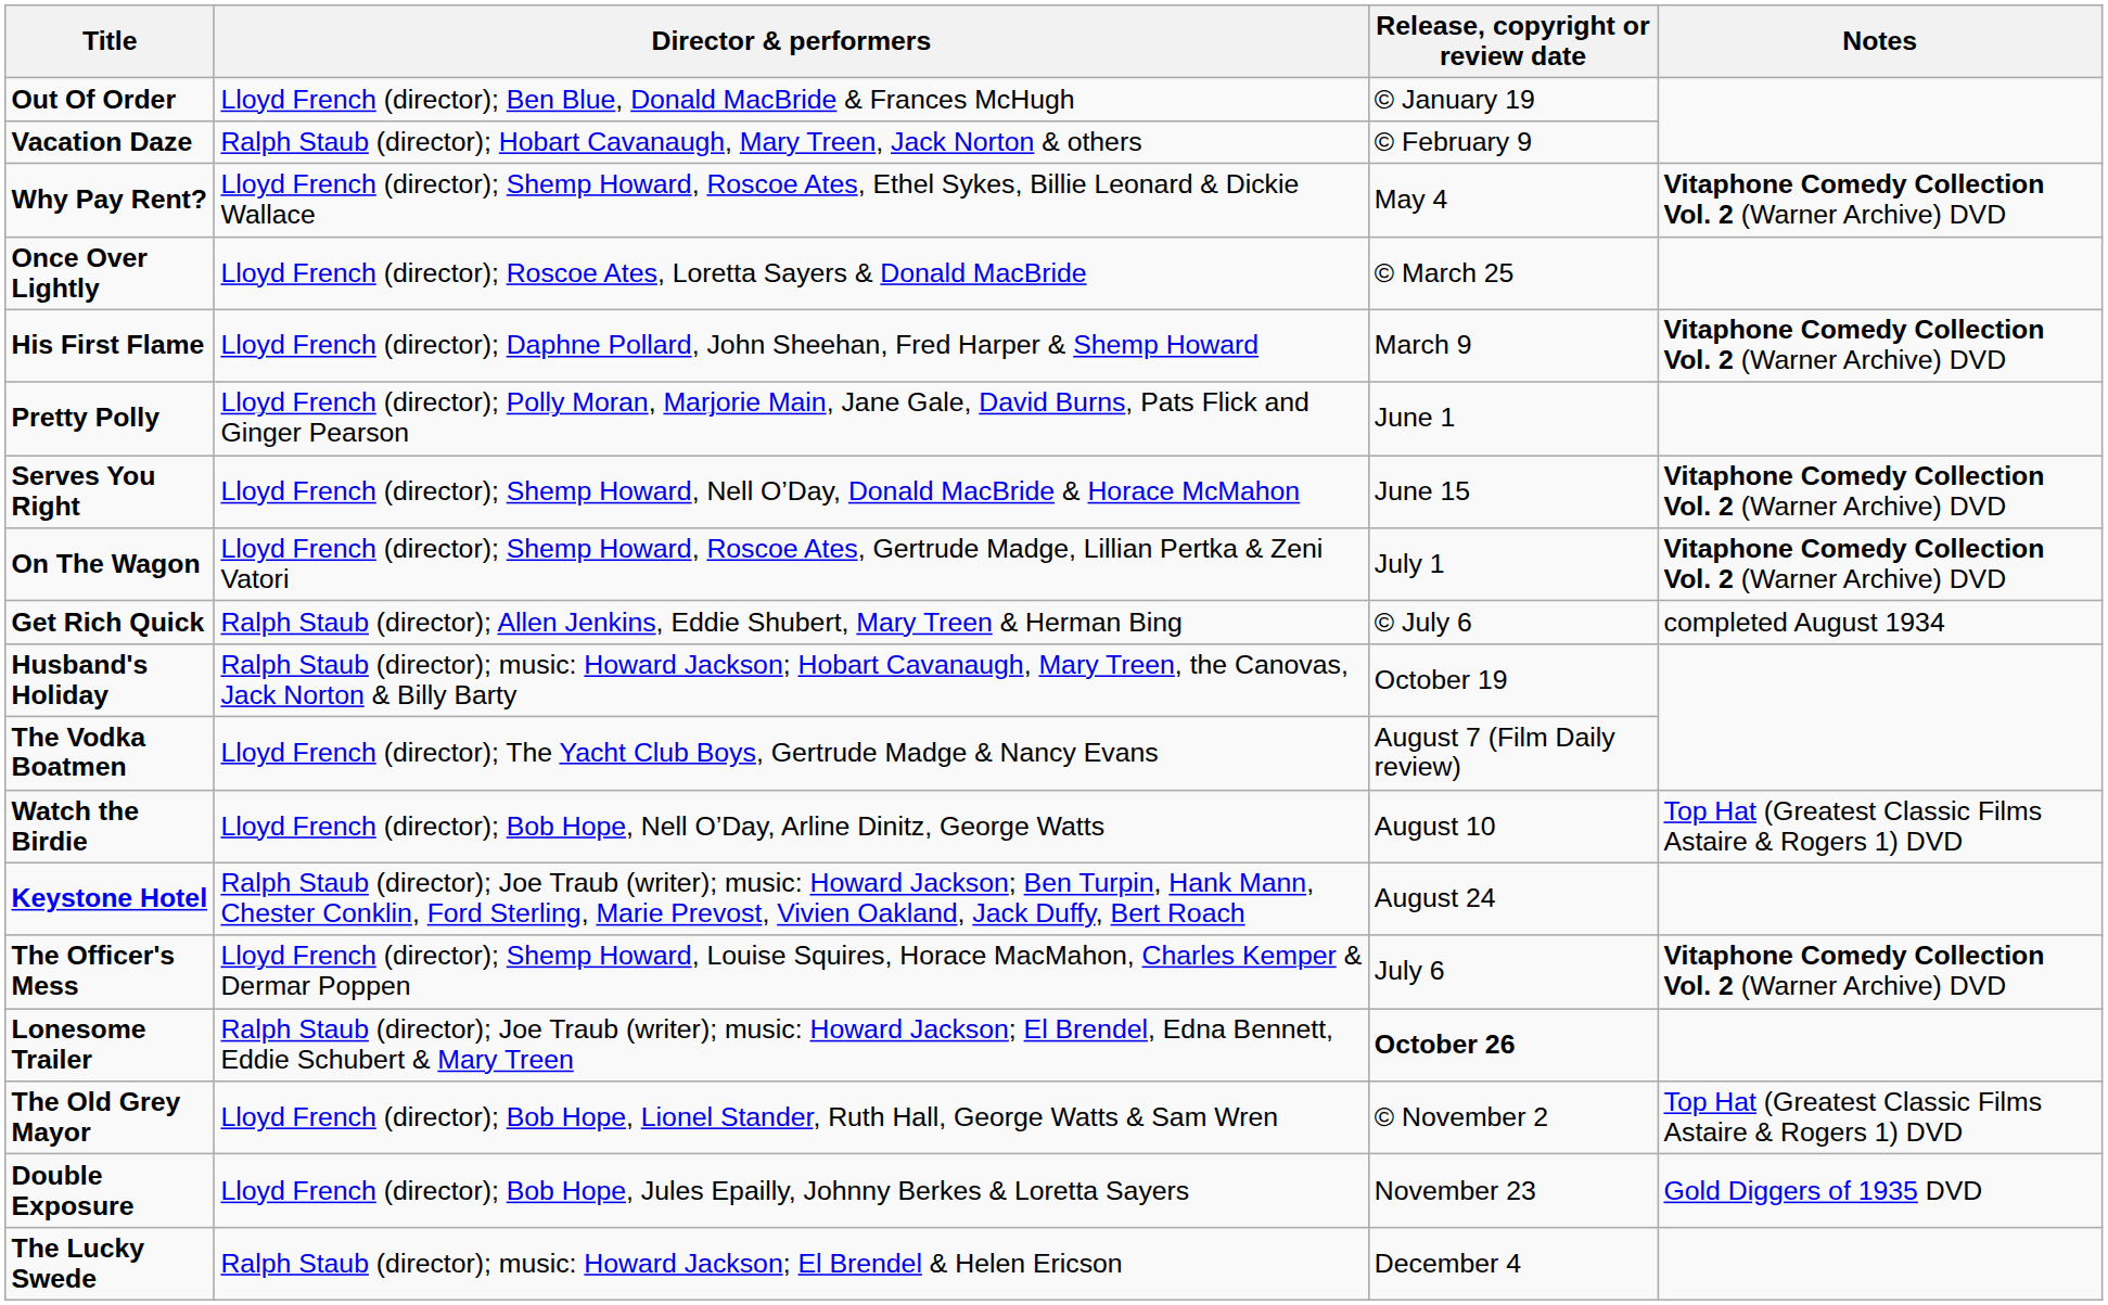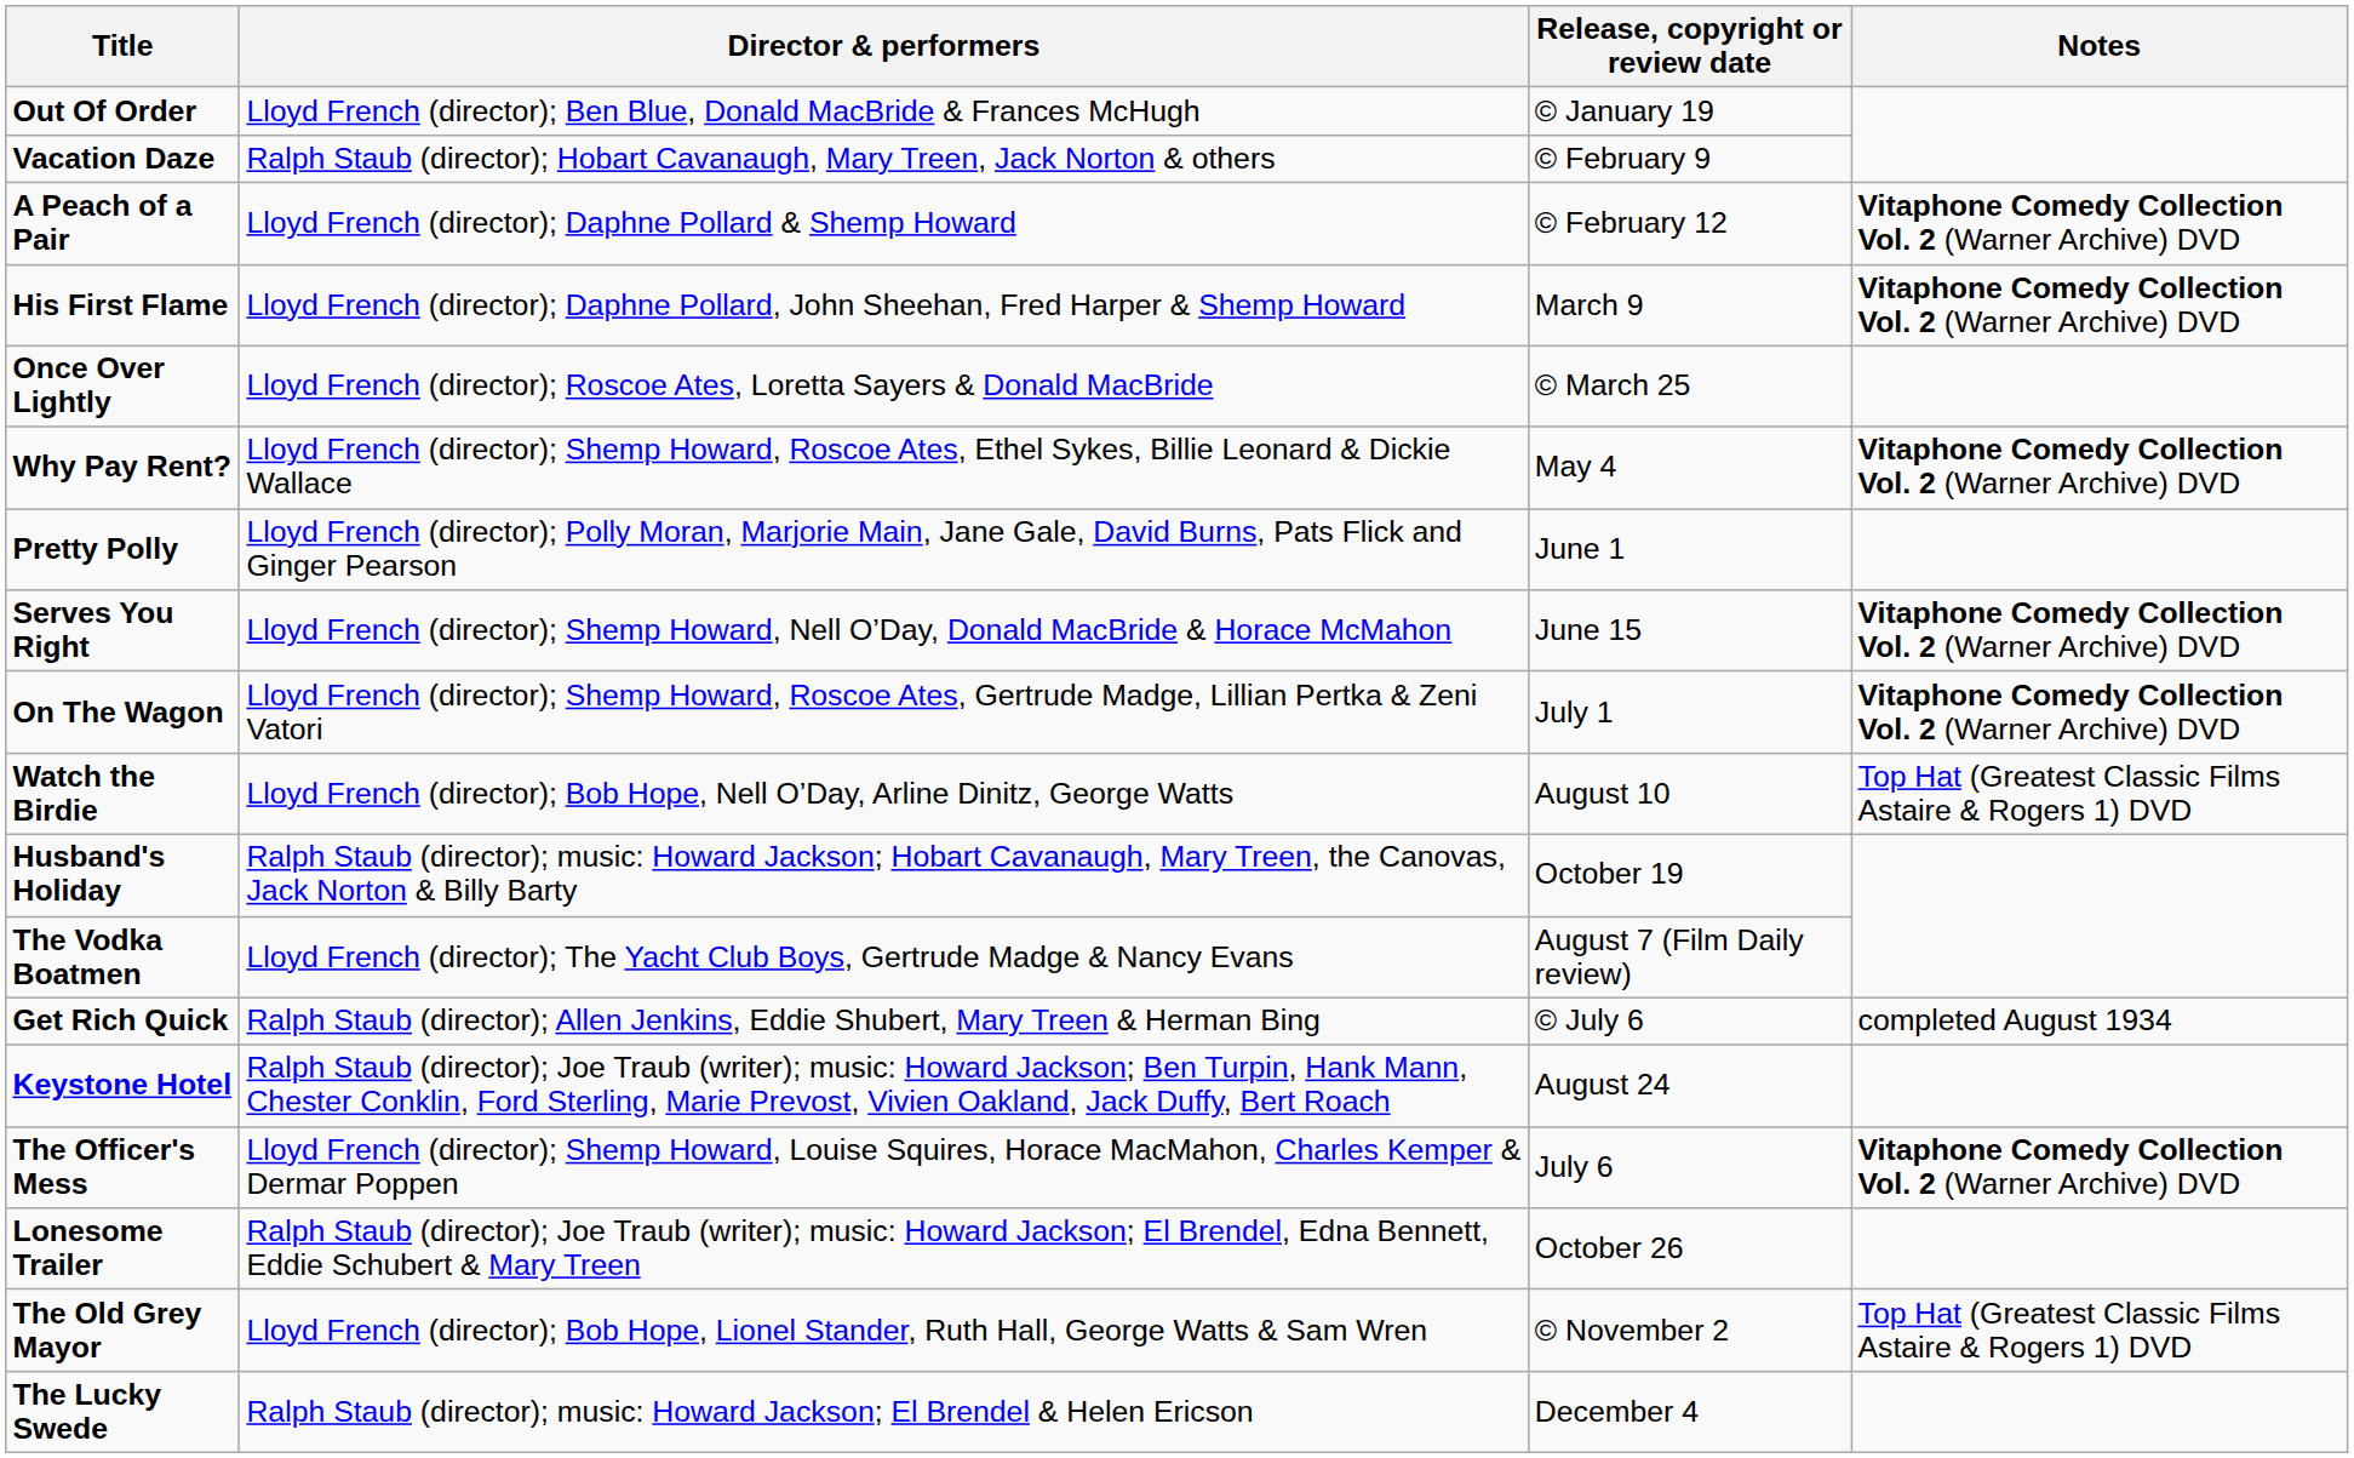+ row: A Peach of a Pair | Lloyd French (director); Daphne Pollard & Shemp Howard | © February 12 | Vitaphone Comedy Collection Vol. 2 (Warner Archive) DVD
rows swapped: His First Flame <-> Why Pay Rent?
rows swapped: Get Rich Quick <-> Watch the Birdie
Lonesome Trailer | Release, copyright or review date: bold -> normal
- row: Double Exposure | Lloyd French (director); Bob Hope, Jules Epailly, Johnny Berkes & Loretta Sayers | November 23 | Gold Diggers of 1935 DVD
